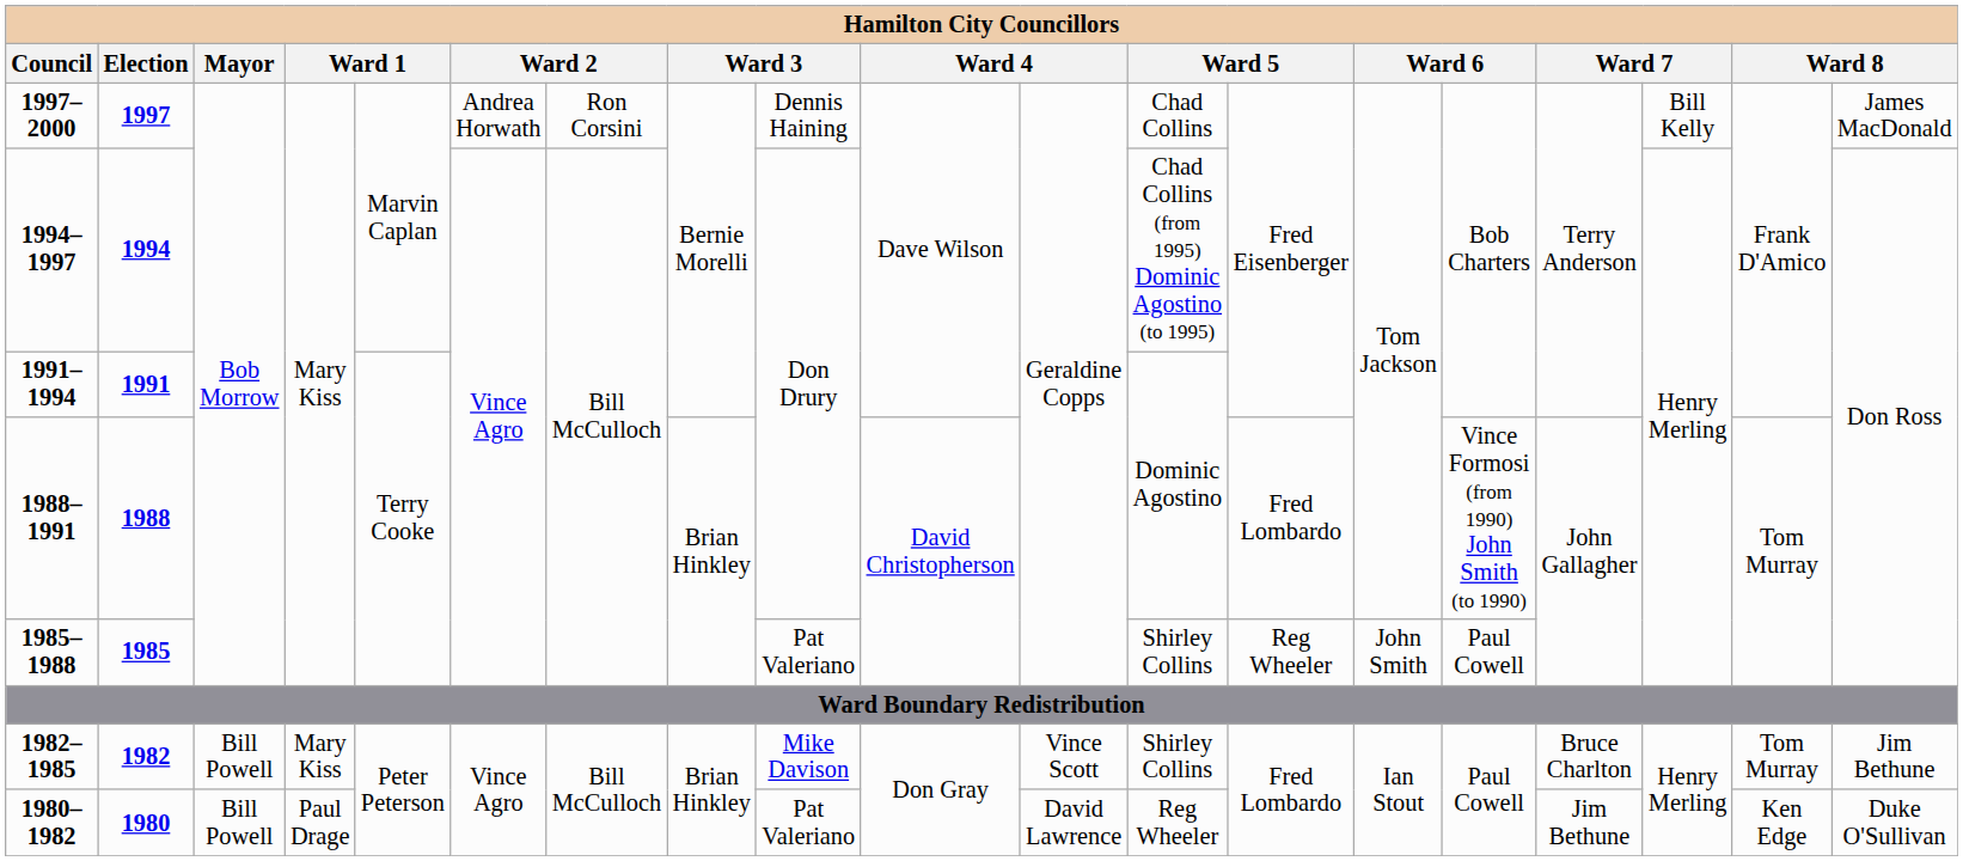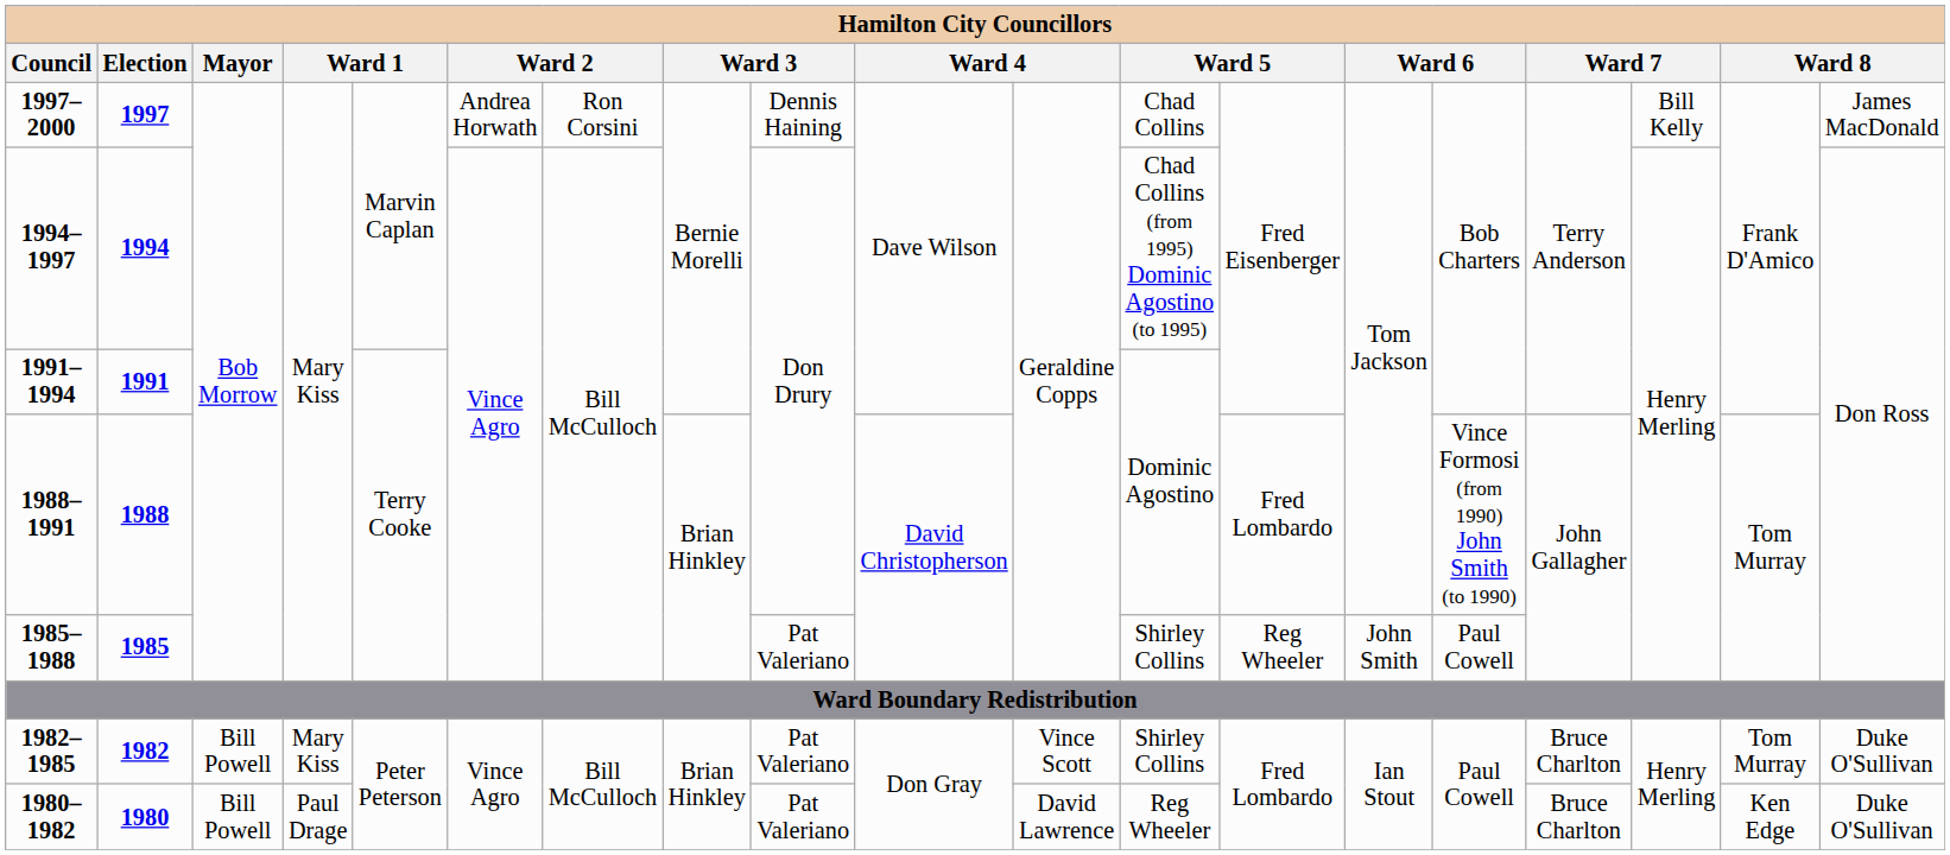1982–1985 | column 9: Mike Davison -> Pat Valeriano
1982–1985 | column 19: Jim Bethune -> Duke O'Sullivan
1980–1982 | column 16: Jim Bethune -> Bruce Charlton
